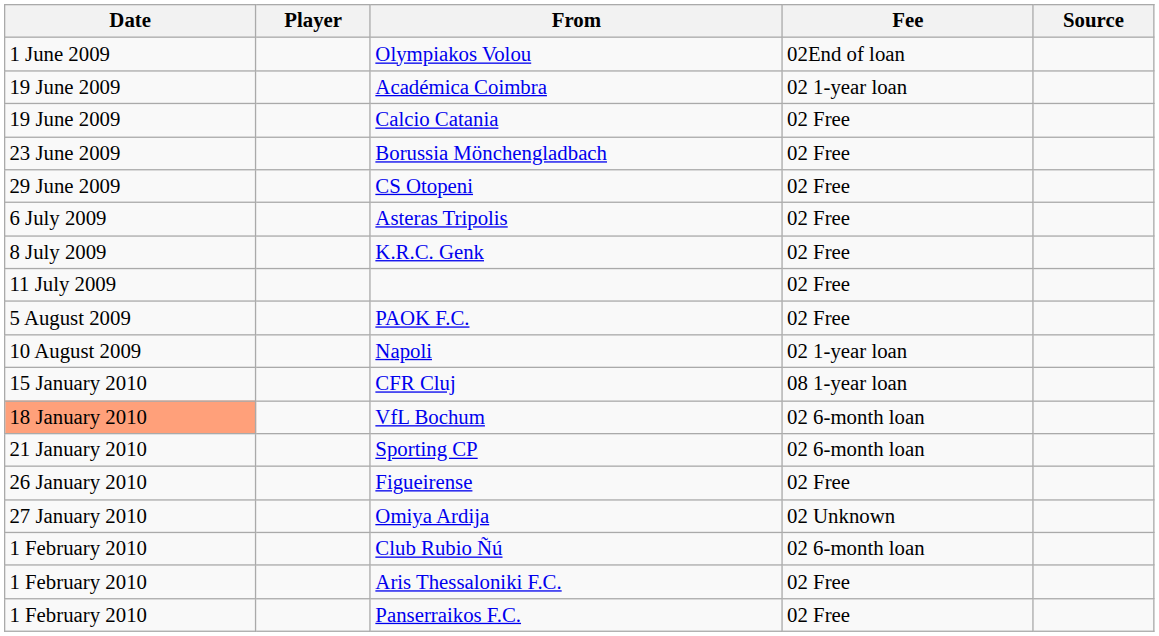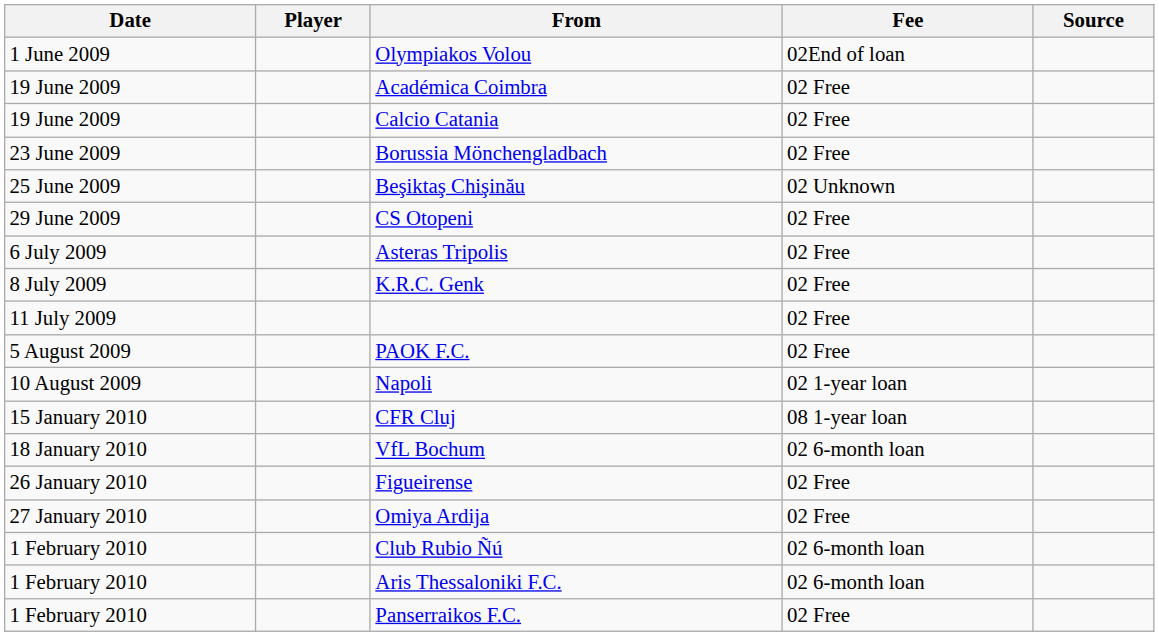Académica Coimbra | Fee: 02 1-year loan -> 02 Free
+ row: 25 June 2009 | Beşiktaş Chişinău | 02 Unknown
VfL Bochum | Date: lightsalmon background -> no background
- row: 21 January 2010 | Sporting CP | 02 6-month loan
Omiya Ardija | Fee: 02 Unknown -> 02 Free
Aris Thessaloniki F.C. | Fee: 02 Free -> 02 6-month loan
